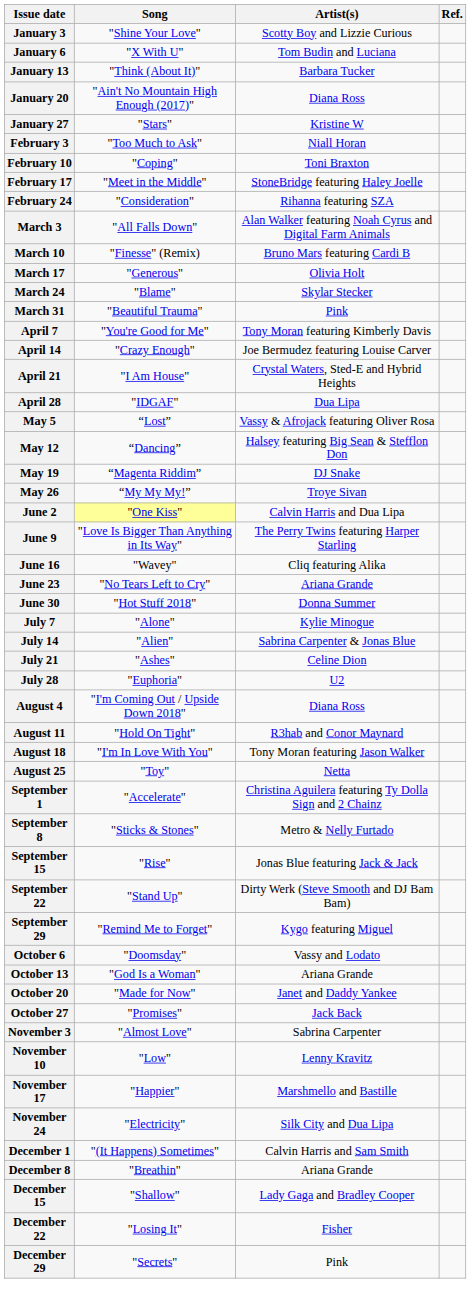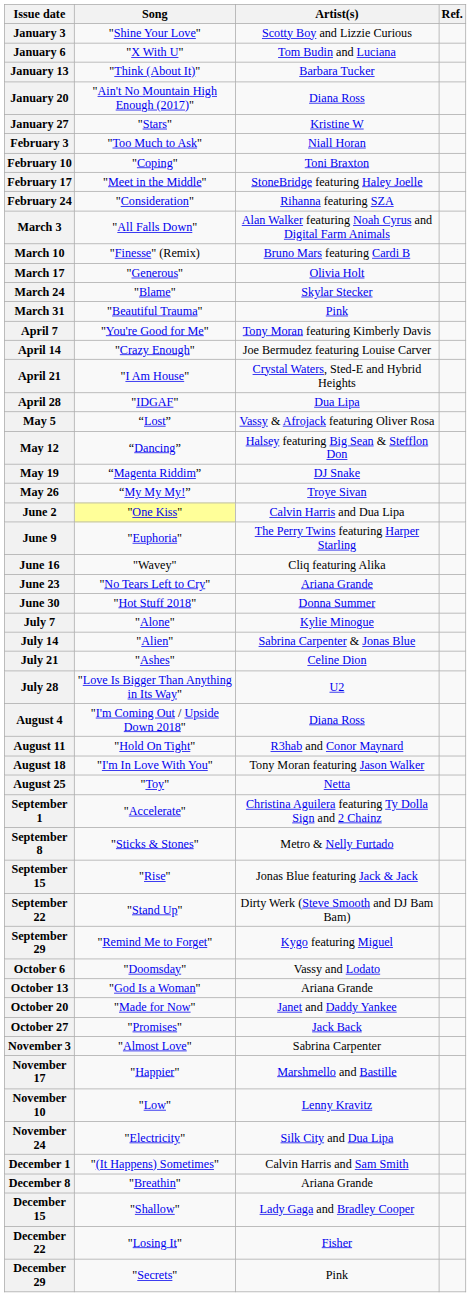June 9 | Song: "Love Is Bigger Than Anything in Its Way" -> "Euphoria"
July 28 | Song: "Euphoria" -> "Love Is Bigger Than Anything in Its Way"
rows swapped: November 10 <-> November 17
